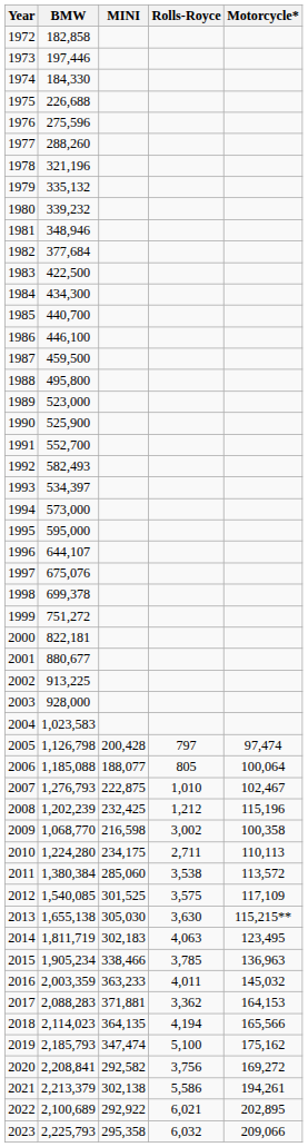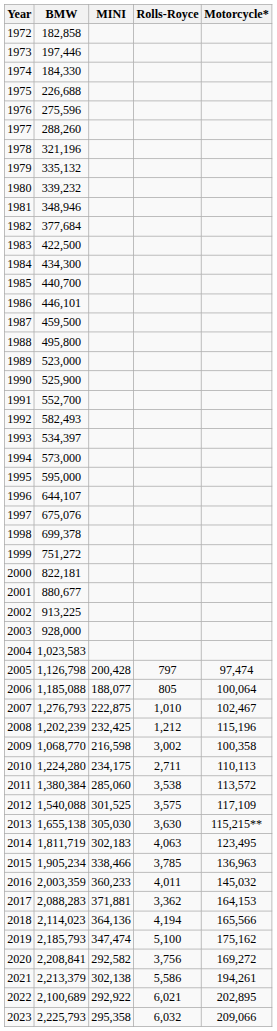1986 | BMW: 446,100 -> 446,101
2012 | BMW: 1,540,085 -> 1,540,088
2016 | MINI: 363,233 -> 360,233
2018 | MINI: 364,135 -> 364,136
